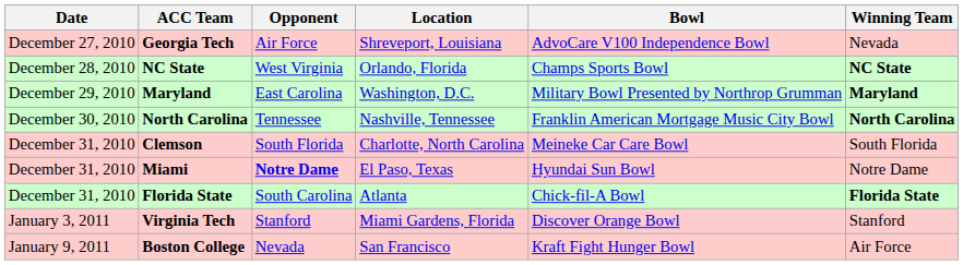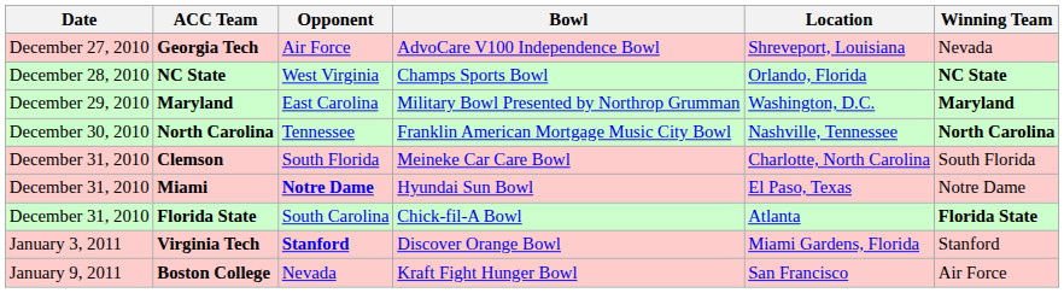columns swapped: Bowl <-> Location
Virginia Tech | Opponent: normal -> bold
